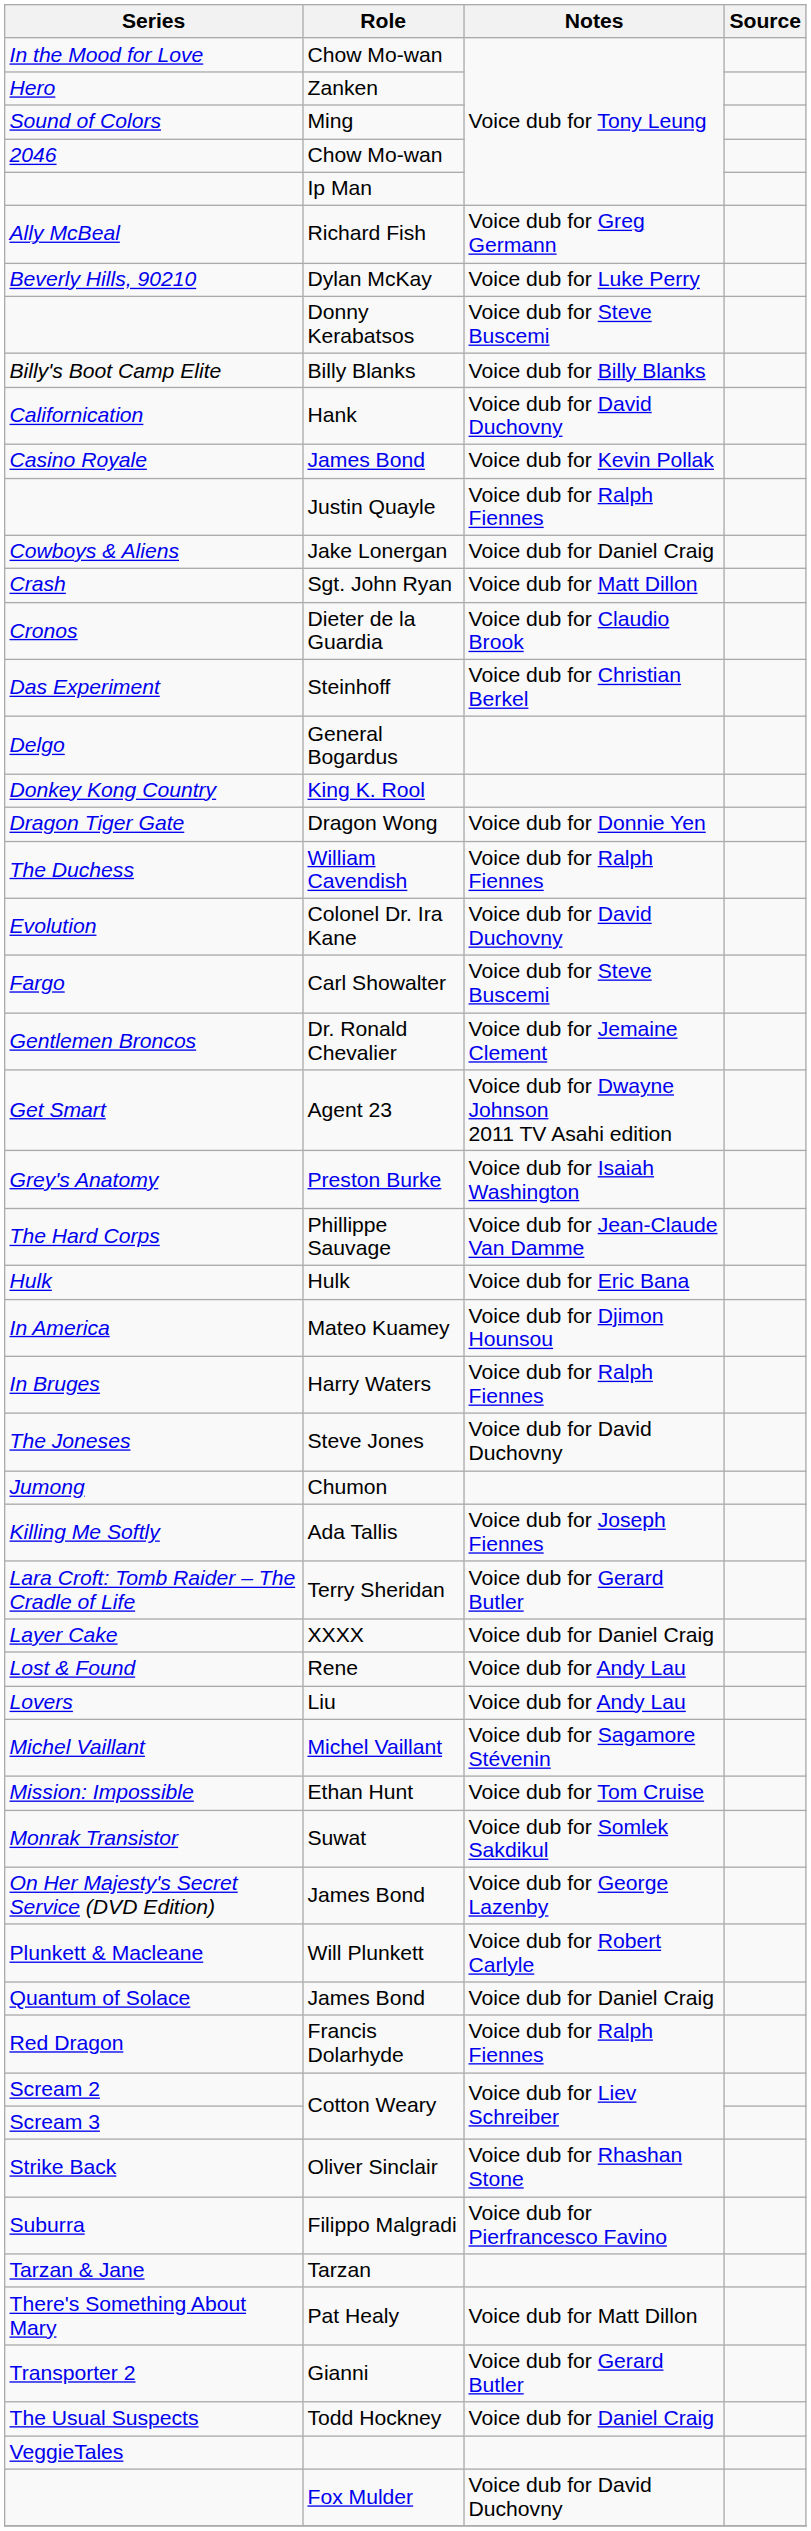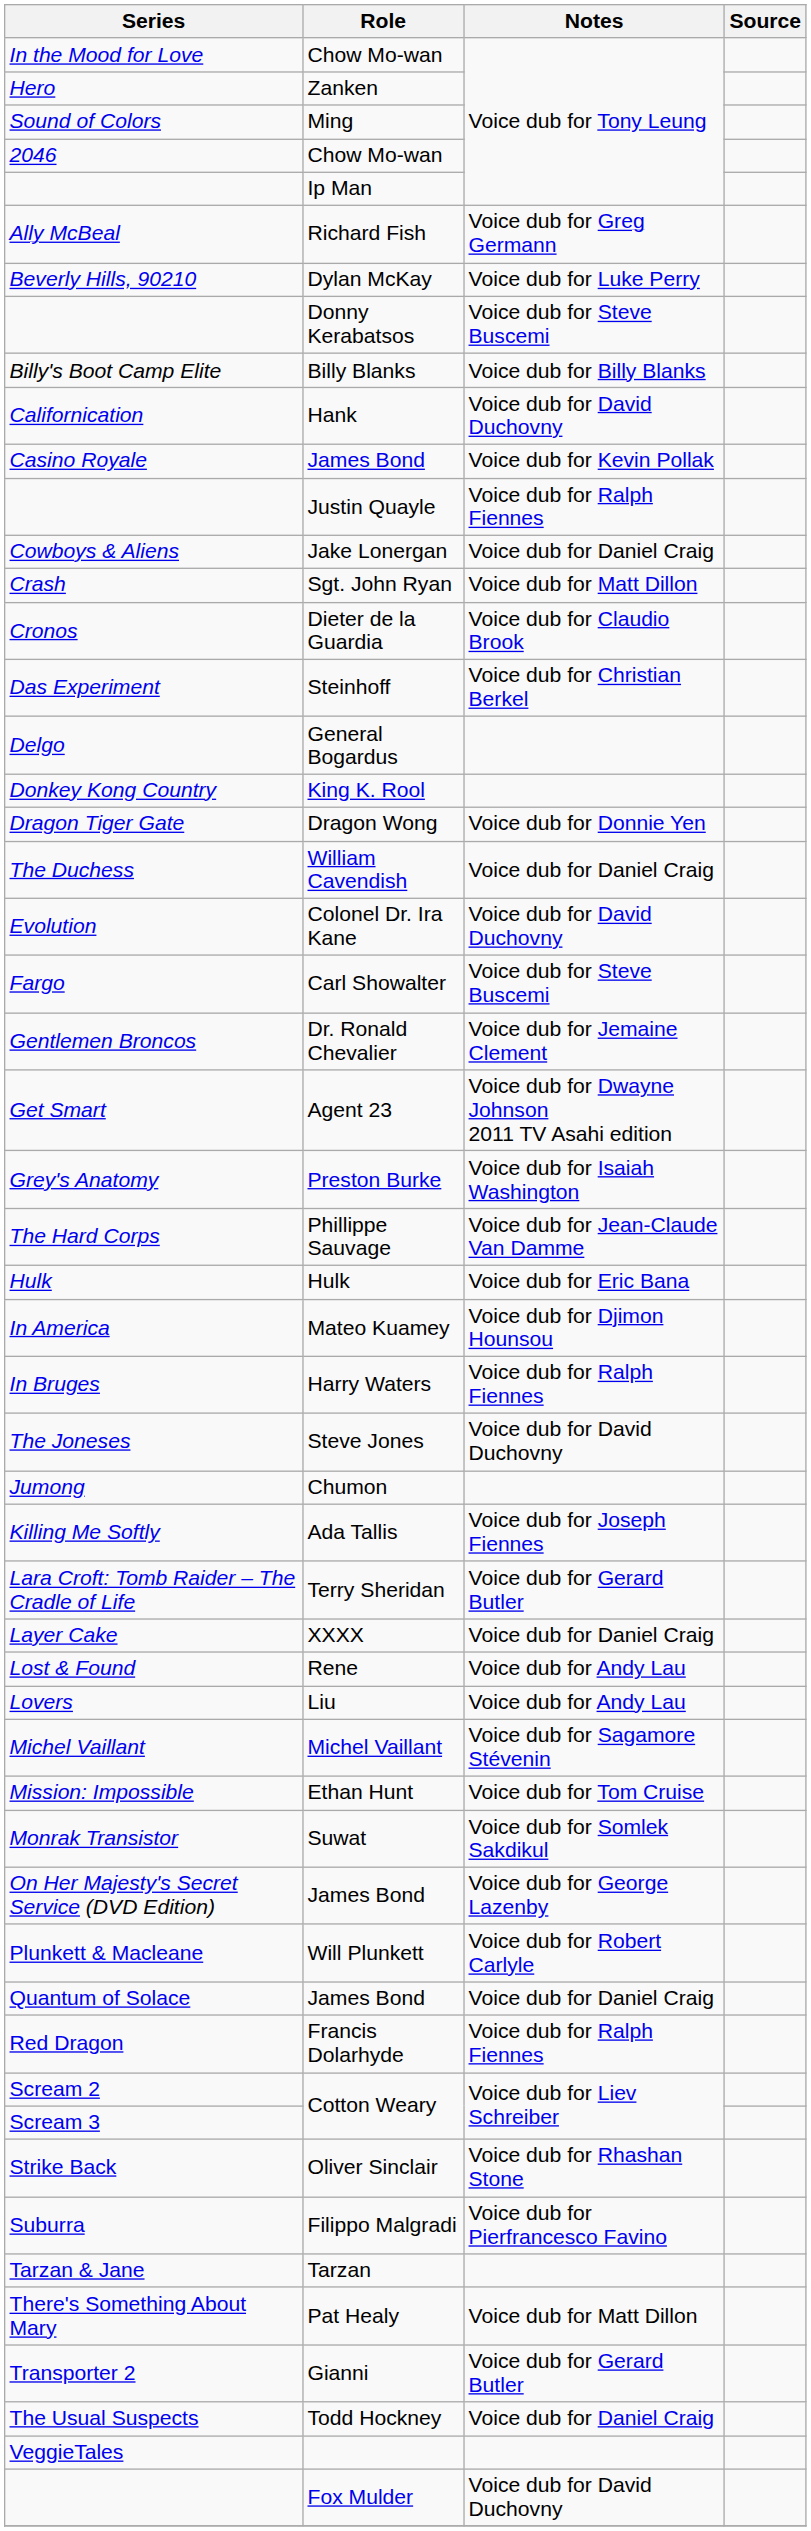The Duchess | Notes: Voice dub for Ralph Fiennes -> Voice dub for Daniel Craig
